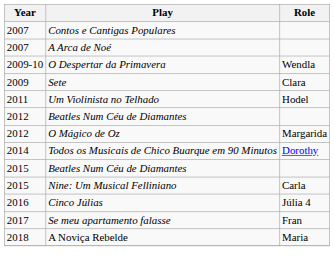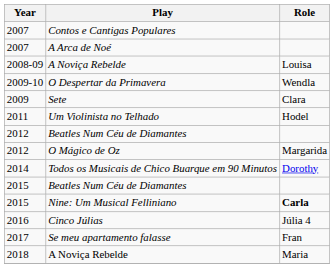+ row: 2008-09 | A Noviça Rebelde | Louisa
Nine: Um Musical Felliniano | Role: normal -> bold
